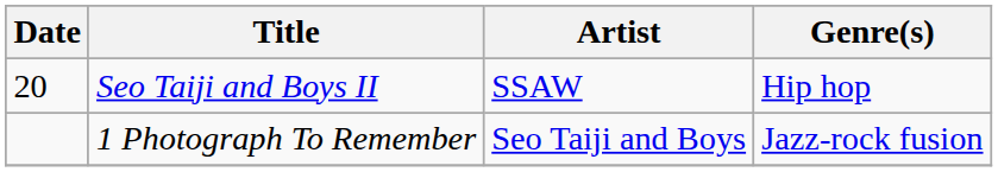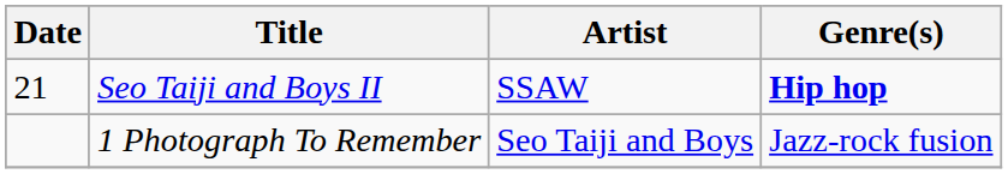Seo Taiji and Boys II | Date: 20 -> 21
Seo Taiji and Boys II | Genre(s): normal -> bold
